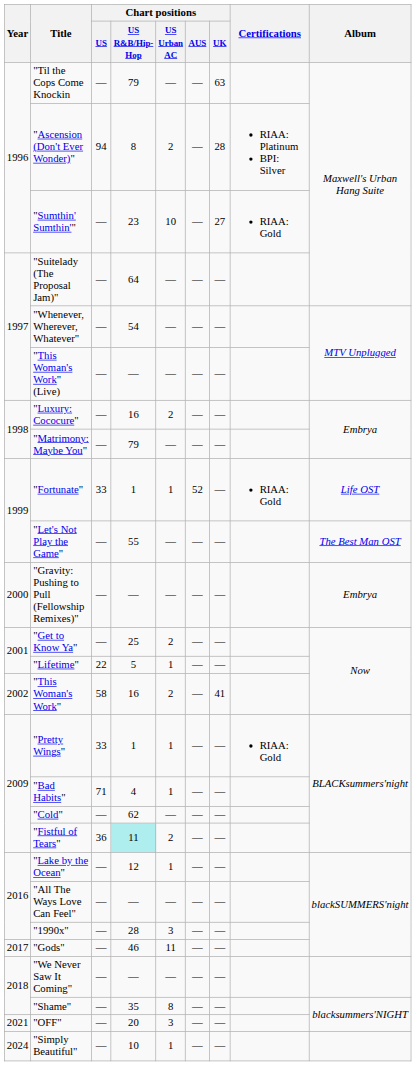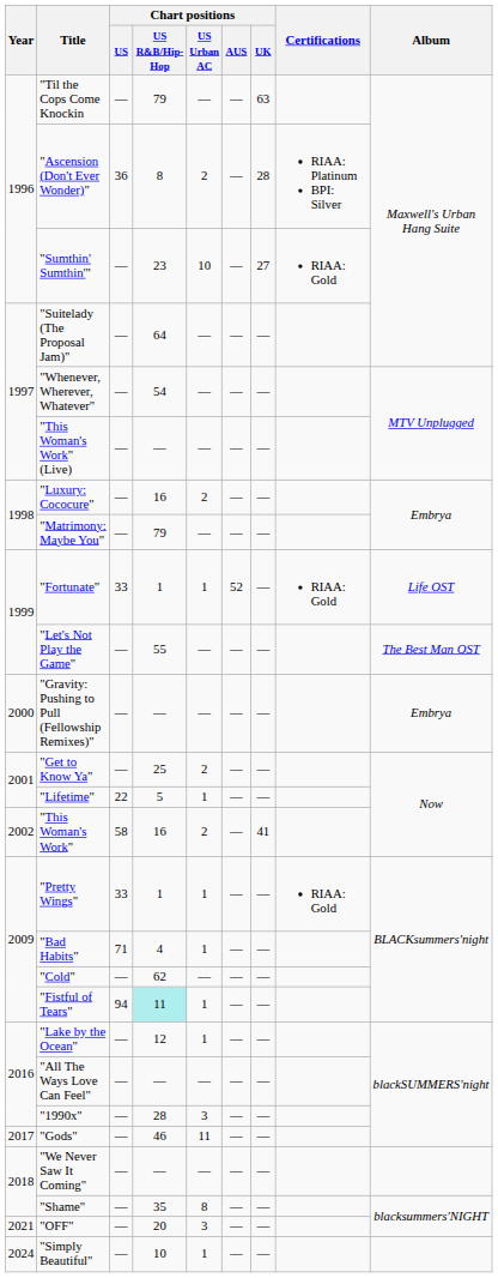"Ascension (Don't Ever Wonder)" | Chart positions / US: 94 -> 36
"Fistful of Tears" | Chart positions / US: 36 -> 94
"Fistful of Tears" | Chart positions / US Urban AC: 2 -> 1
